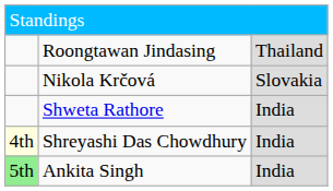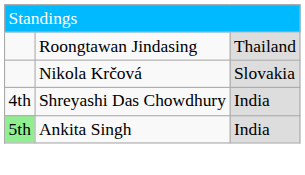- row: Shweta Rathore | India
Shreyashi Das Chowdhury | column 1: lightyellow background -> no background
